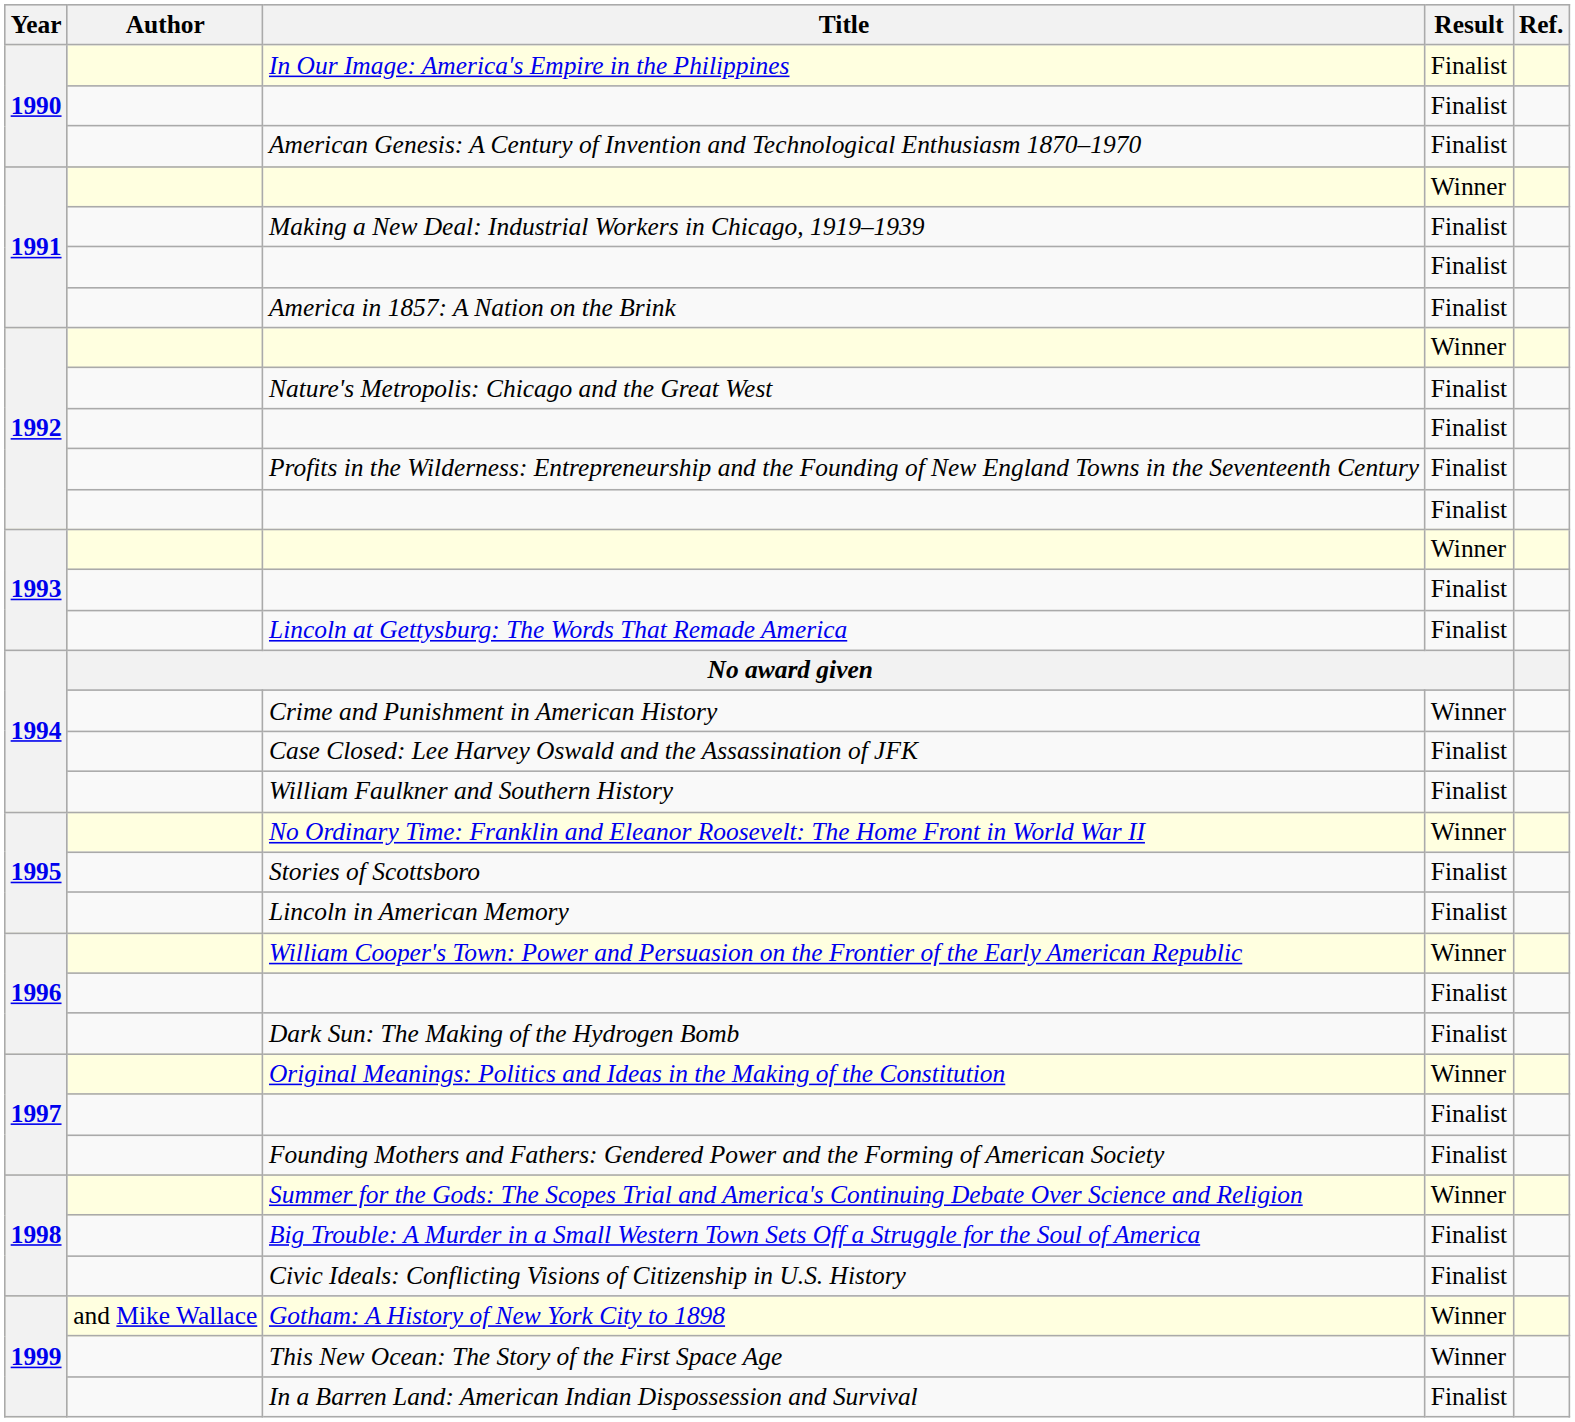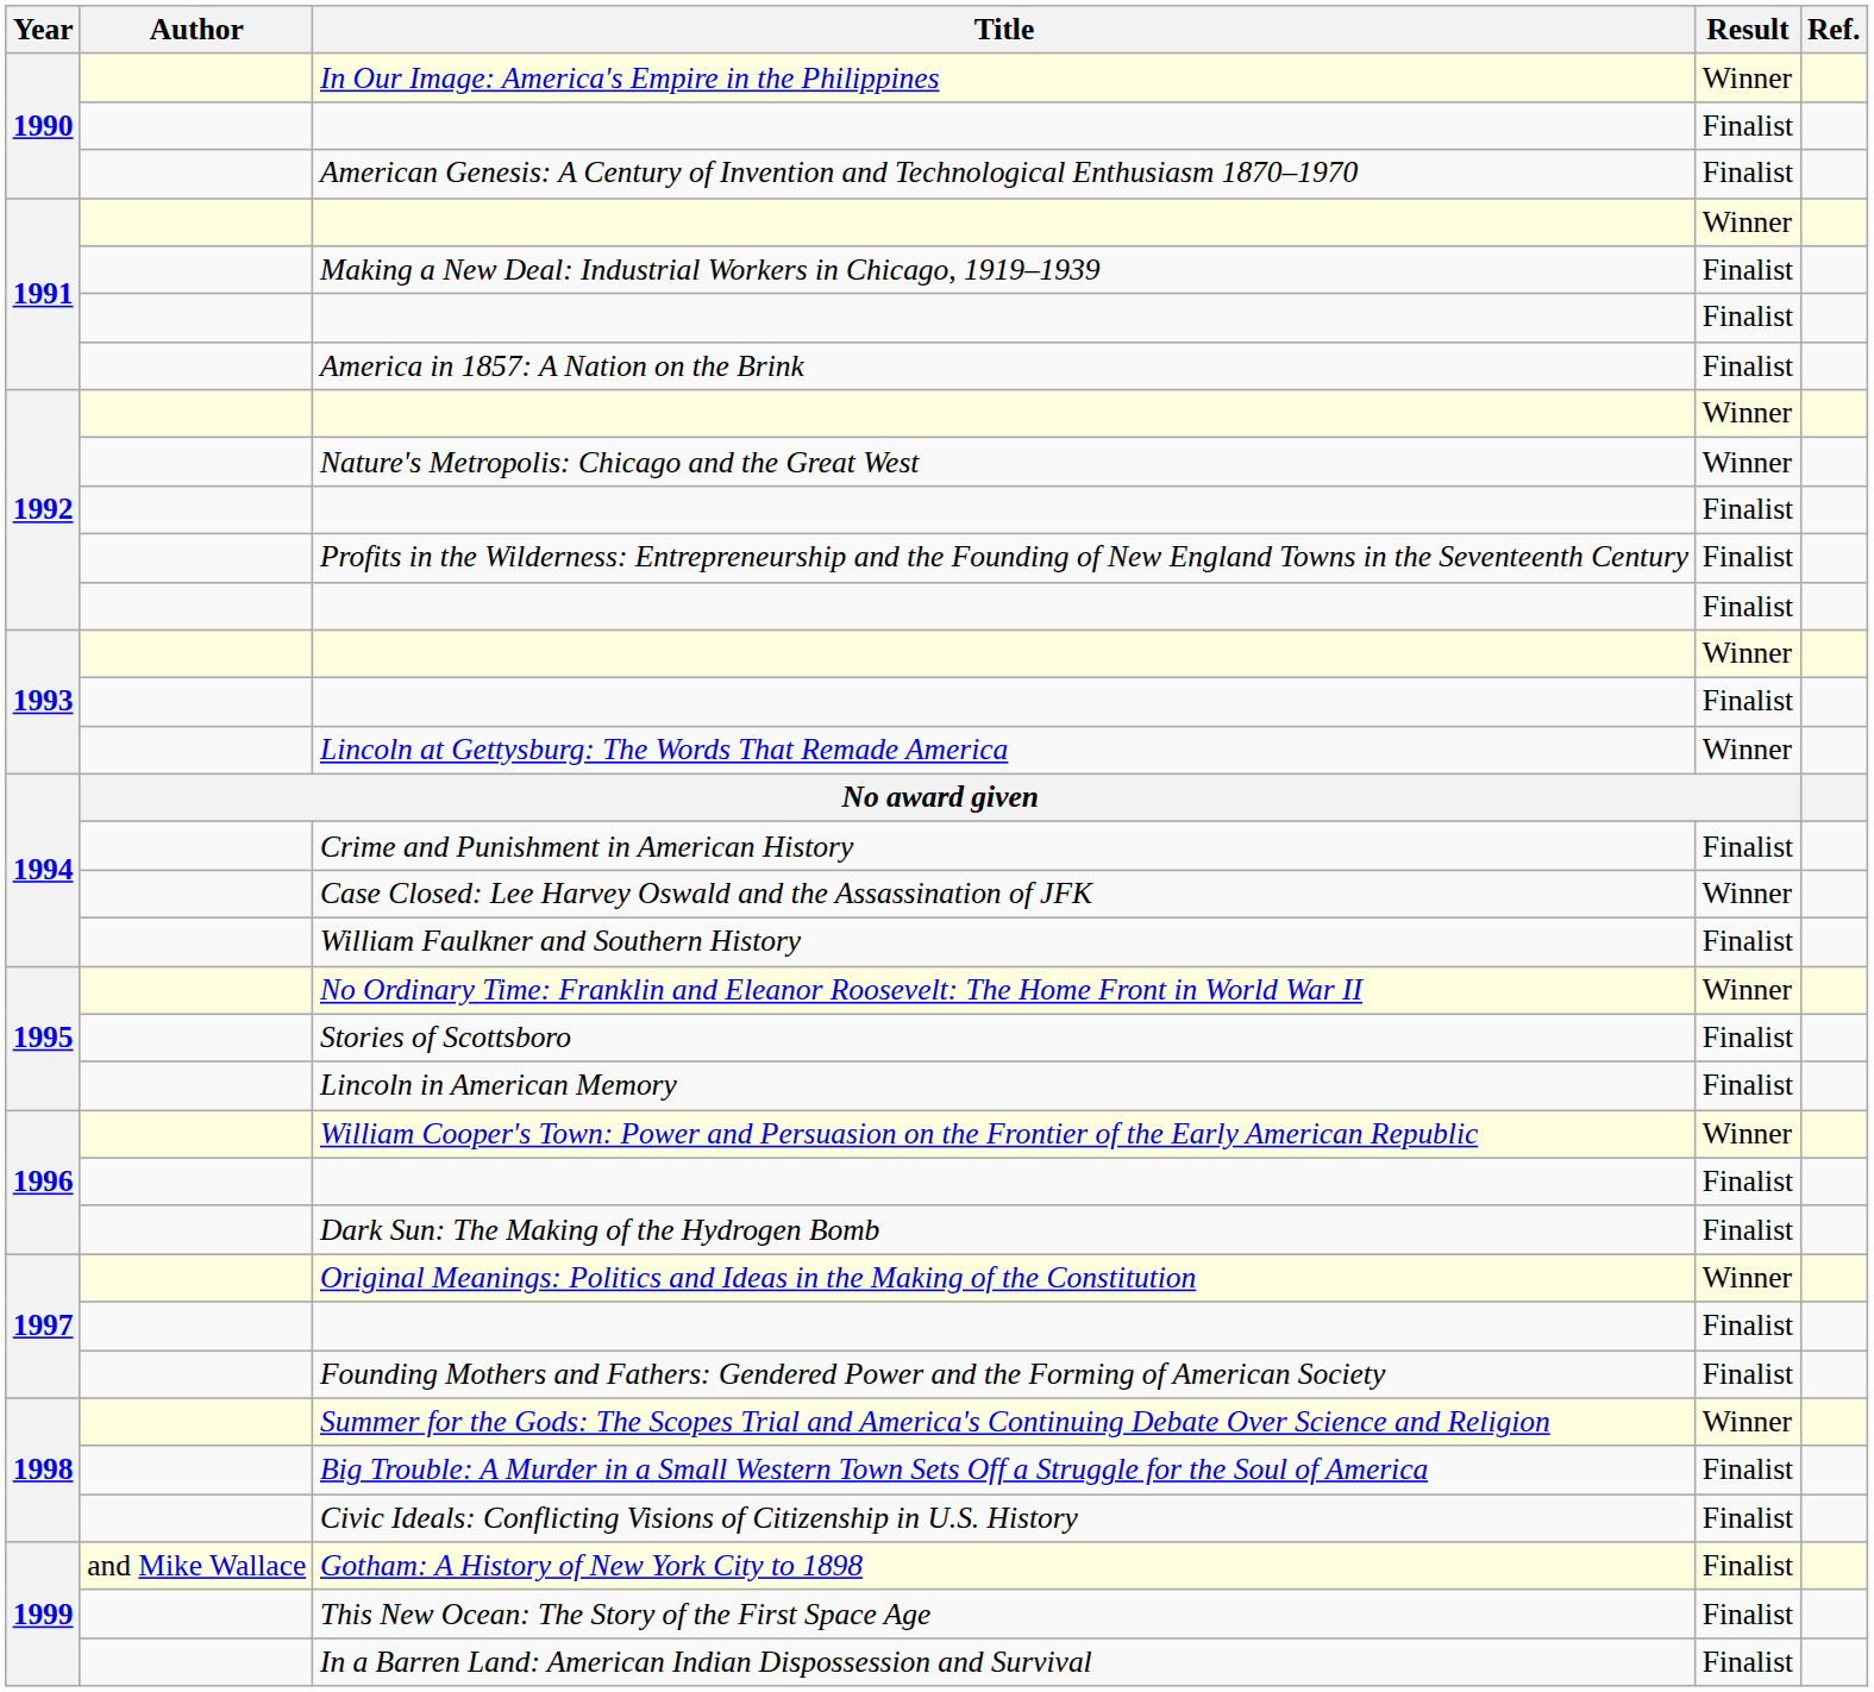In Our Image: America's Empire in the Philippines | Result: Finalist -> Winner
Nature's Metropolis: Chicago and the Great West | Result: Finalist -> Winner
Lincoln at Gettysburg: The Words That Remade America | Result: Finalist -> Winner
Crime and Punishment in American History | Result: Winner -> Finalist
Case Closed: Lee Harvey Oswald and the Assassination of JFK | Result: Finalist -> Winner
Gotham: A History of New York City to 1898 | Result: Winner -> Finalist
This New Ocean: The Story of the First Space Age | Result: Winner -> Finalist
